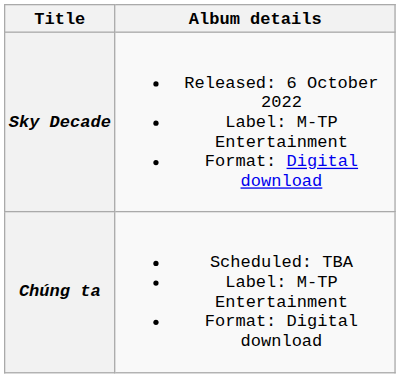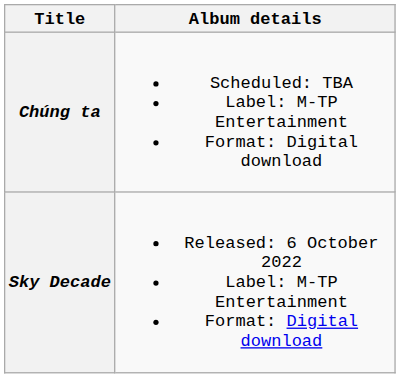rows swapped: Sky Decade <-> Chúng ta
